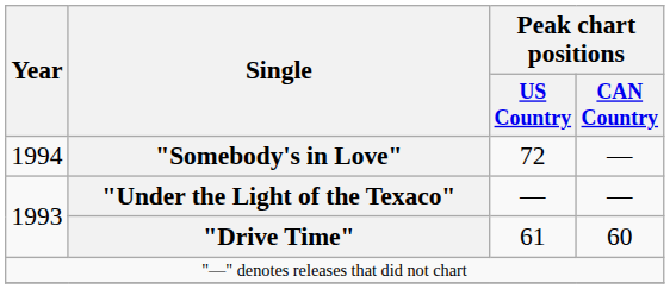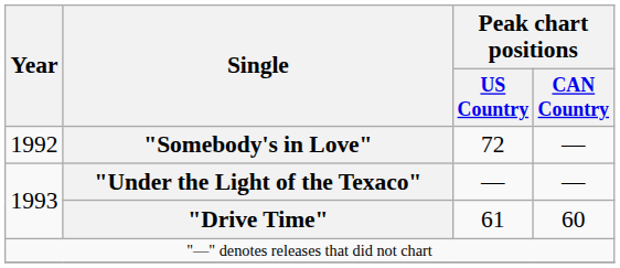"Somebody's in Love" | Year: 1994 -> 1992
